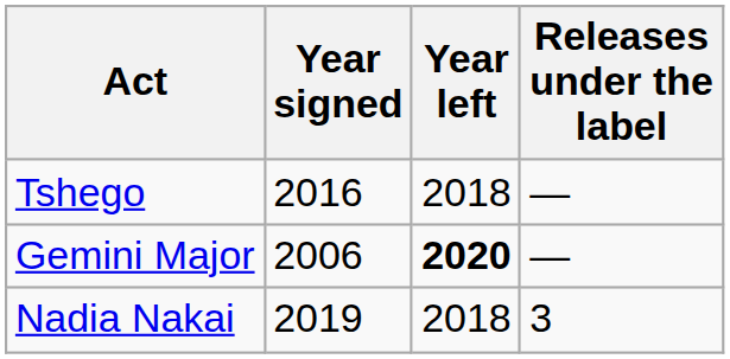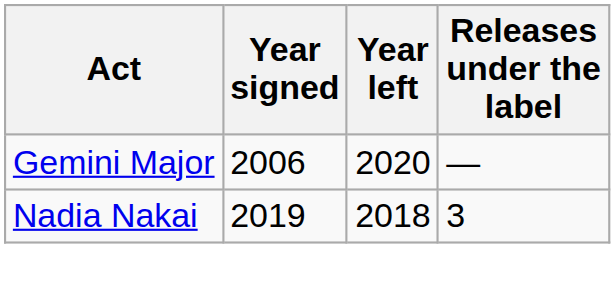- row: Tshego | 2016 | 2018 | —
Gemini Major | Year left: bold -> normal
